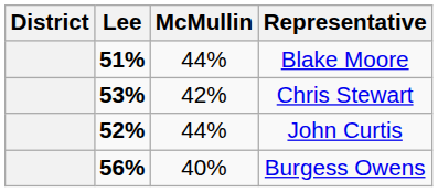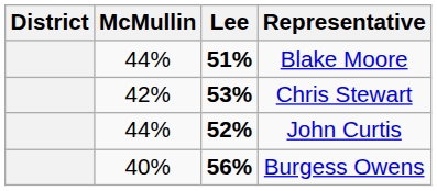columns swapped: Lee <-> McMullin
